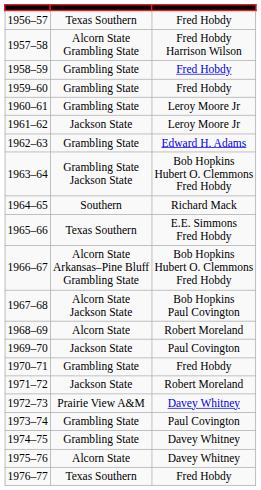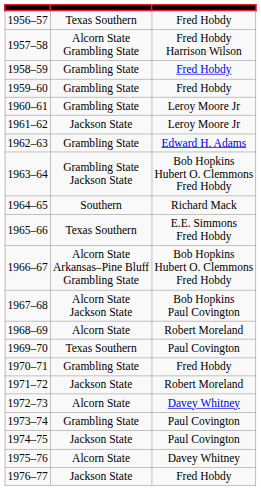1969–70 | column 2: Jackson State -> Texas Southern
1972–73 | column 2: Prairie View A&M -> Alcorn State
1974–75 | column 2: Grambling State -> Jackson State
1974–75 | column 3: Davey Whitney -> Paul Covington
1976–77 | column 2: Texas Southern -> Jackson State
